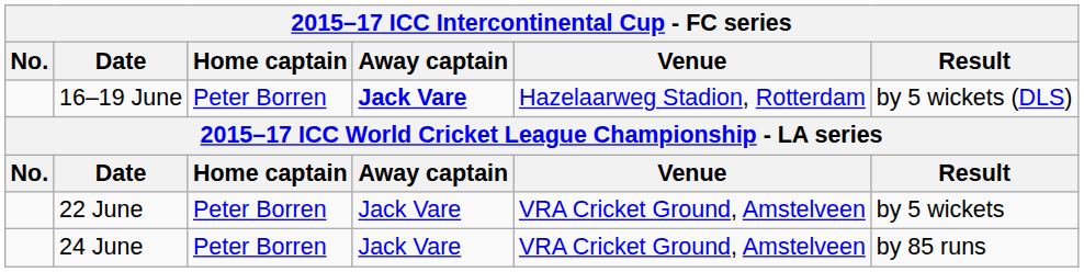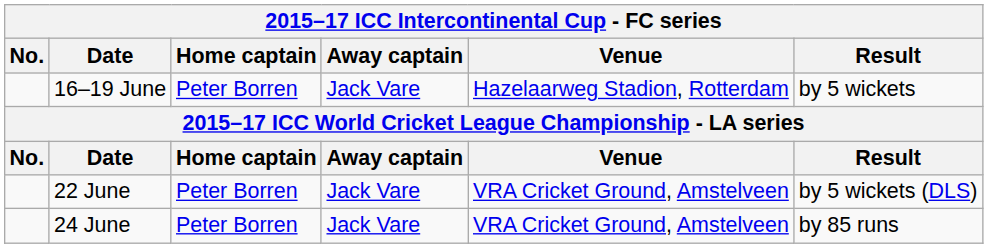16–19 June | Away captain: bold -> normal
16–19 June | Result: by 5 wickets (DLS) -> by 5 wickets
22 June | Result: by 5 wickets -> by 5 wickets (DLS)
